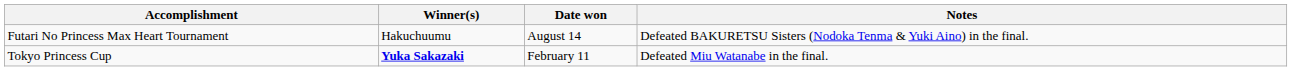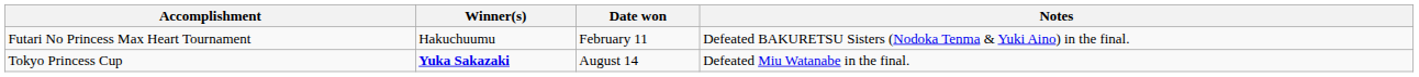Futari No Princess Max Heart Tournament | Date won: August 14 -> February 11
Tokyo Princess Cup | Date won: February 11 -> August 14
